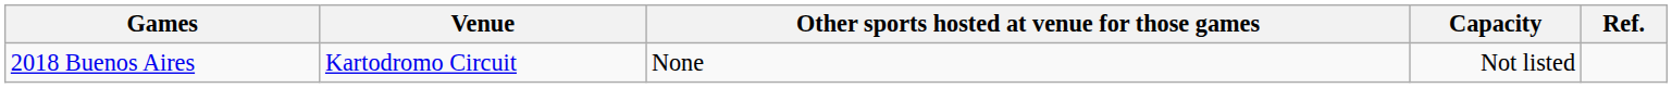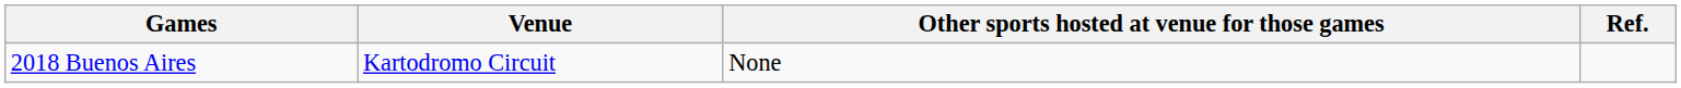- column: Capacity | Not listed
